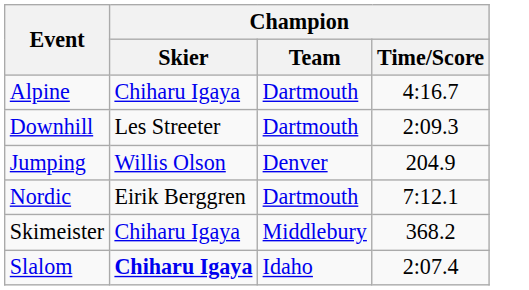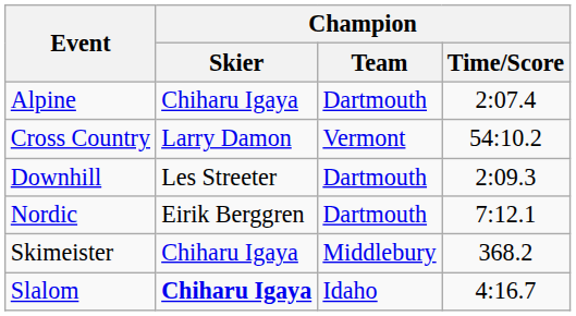Alpine | Champion / Time/Score: 4:16.7 -> 2:07.4
+ row: Cross Country | Larry Damon | Vermont | 54:10.2
- row: Jumping | Willis Olson | Denver | 204.9
Slalom | Champion / Time/Score: 2:07.4 -> 4:16.7
